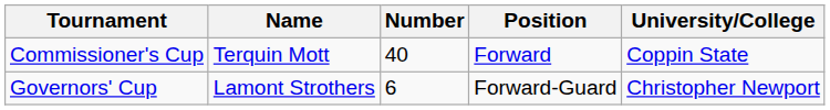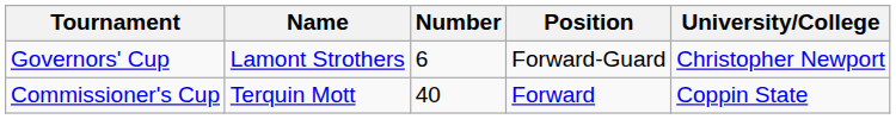rows swapped: Commissioner's Cup <-> Governors' Cup
